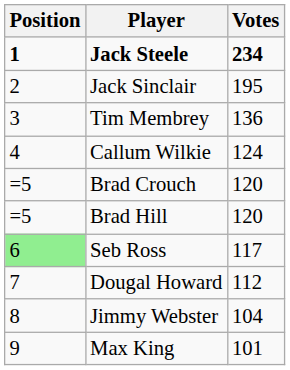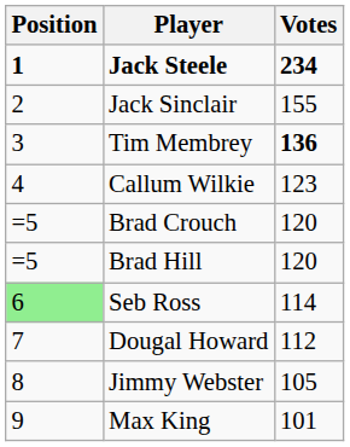Jack Sinclair | Votes: 195 -> 155
Tim Membrey | Votes: normal -> bold
Callum Wilkie | Votes: 124 -> 123
Seb Ross | Votes: 117 -> 114
Jimmy Webster | Votes: 104 -> 105
